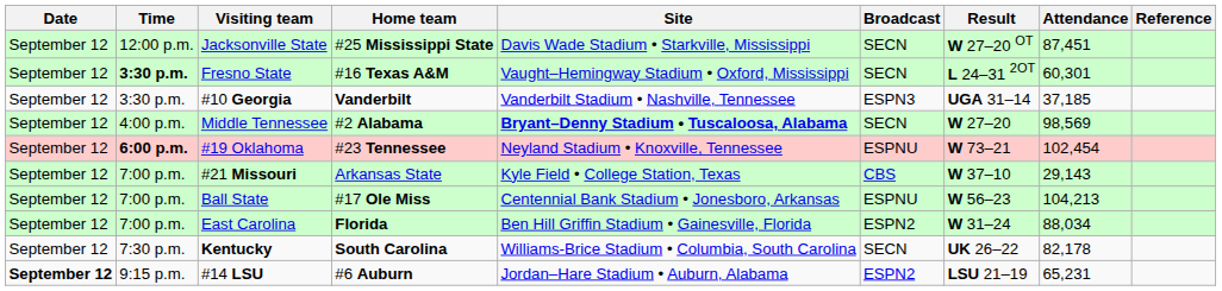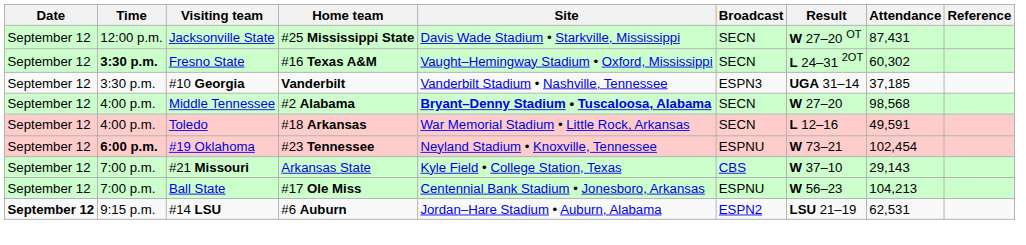Jacksonville State | Attendance: 87,451 -> 87,431
Fresno State | Attendance: 60,301 -> 60,302
Middle Tennessee | Attendance: 98,569 -> 98,568
+ row: September 12 | 4:00 p.m. | Toledo | #18 Arkansas | War Memorial Stadium • Little Rock, Arkansas | SECN | L 12–16 | 49,591
- row: September 12 | 7:00 p.m. | East Carolina | Florida | Ben Hill Griffin Stadium • Gainesville, Florida | ESPN2 | W 31–24 | 88,034
- row: September 12 | 7:30 p.m. | Kentucky | South Carolina | Williams-Brice Stadium • Columbia, South Carolina | SECN | UK 26–22 | 82,178
#14 LSU | Attendance: 65,231 -> 62,531
